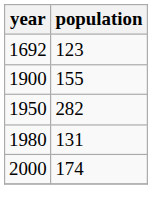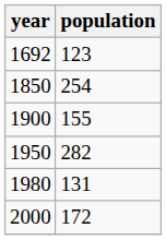+ row: 1850 | 254
2000 | population: 174 -> 172
